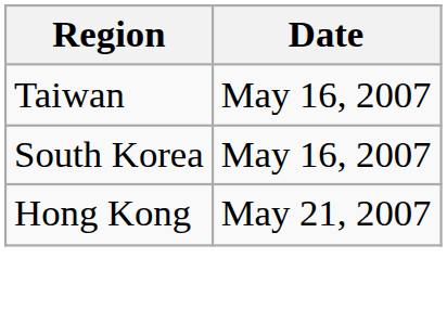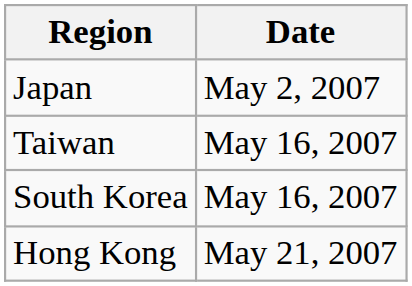+ row: Japan | May 2, 2007
